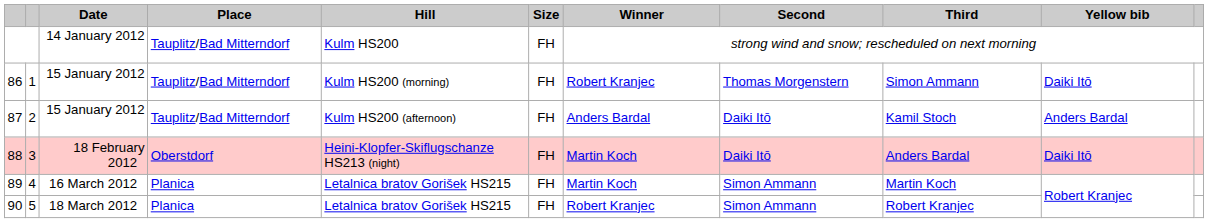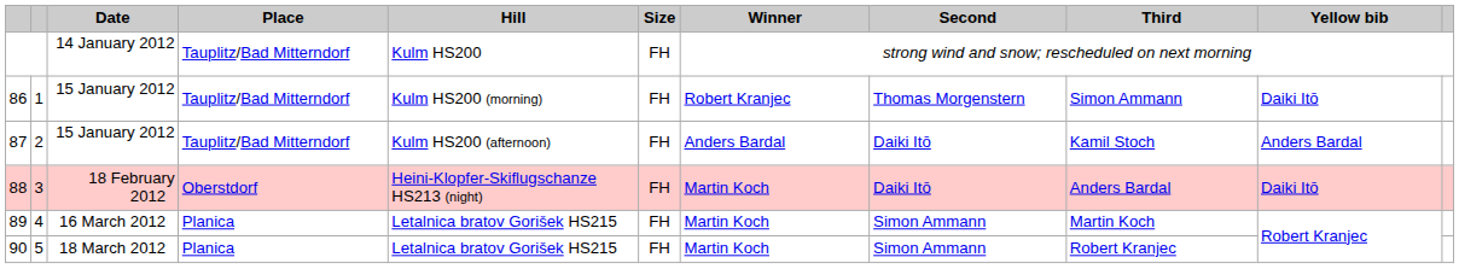90 | Winner: Robert Kranjec -> Martin Koch
